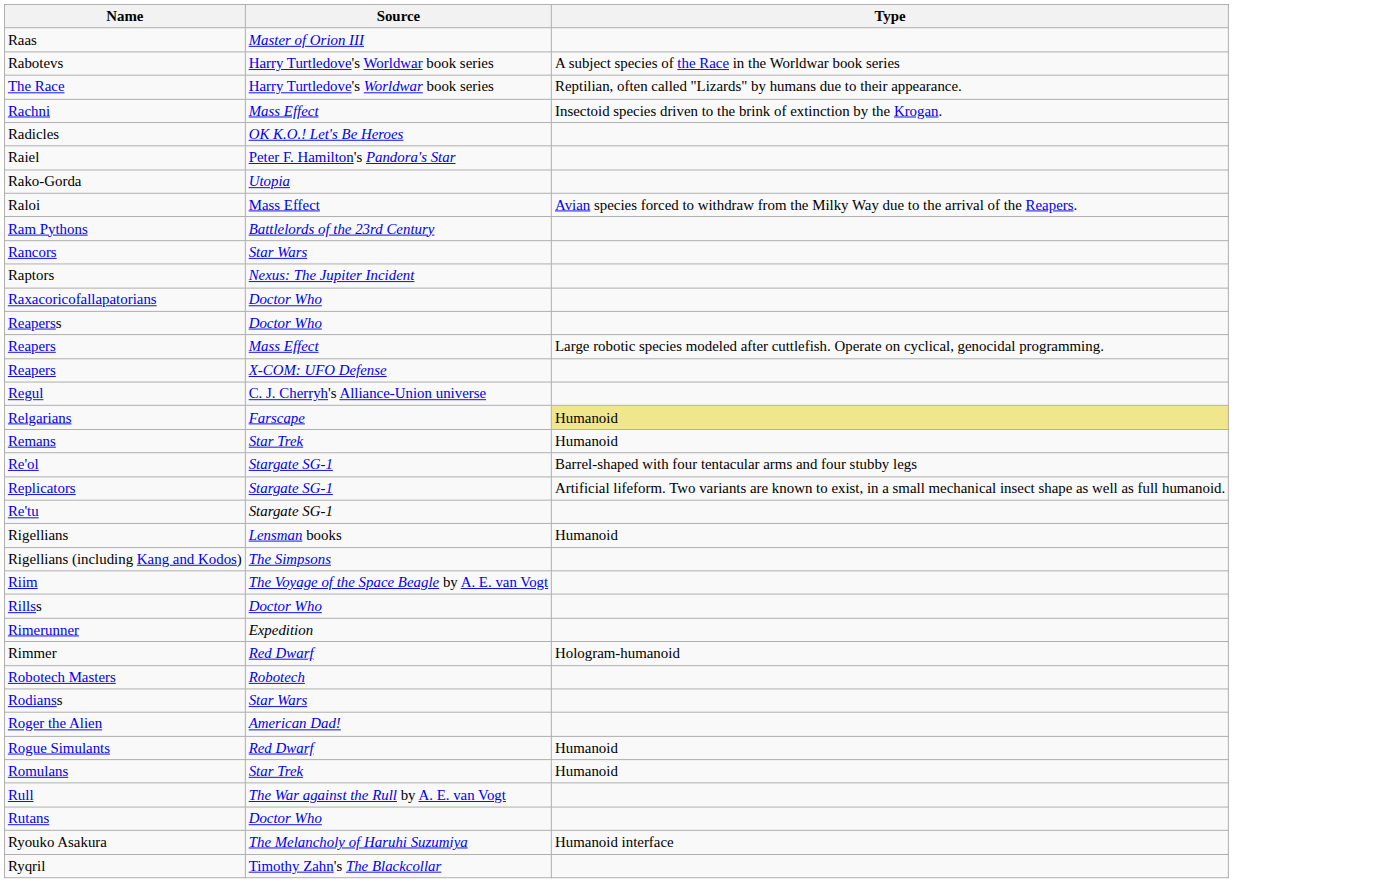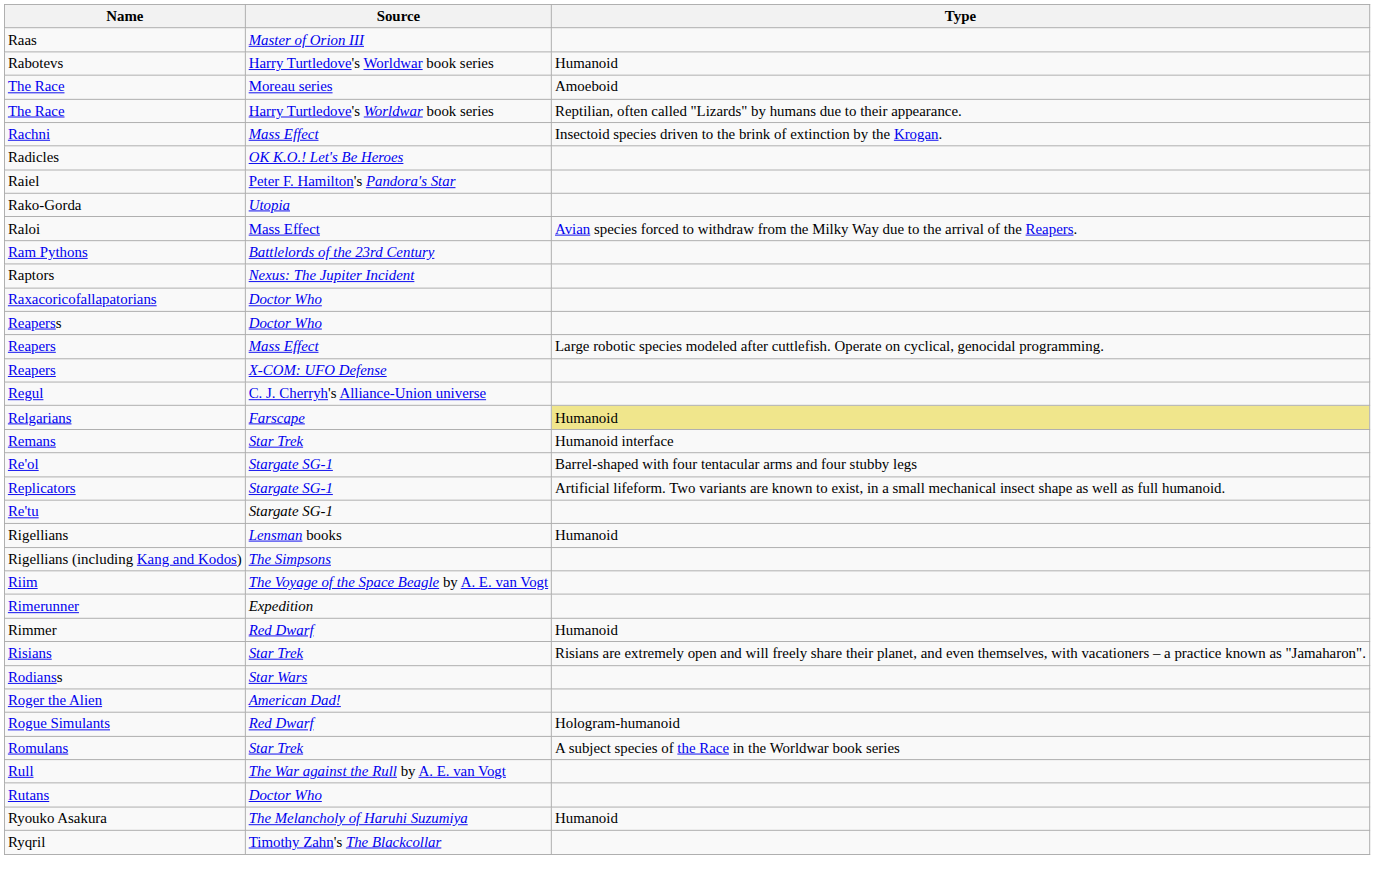Rabotevs | Type: A subject species of the Race in the Worldwar book series -> Humanoid
+ row: The Race | Moreau series | Amoeboid
- row: Rancors | Star Wars
Remans | Type: Humanoid -> Humanoid interface
- row: Rillss | Doctor Who
Rimmer | Type: Hologram-humanoid -> Humanoid
+ row: Risians | Star Trek | Risians are extremely open and will freely share their planet, and even themselves, with vacationers – a practice known as "Jamaharon".
- row: Robotech Masters | Robotech
Rogue Simulants | Type: Humanoid -> Hologram-humanoid
Romulans | Type: Humanoid -> A subject species of the Race in the Worldwar book series
Ryouko Asakura | Type: Humanoid interface -> Humanoid
